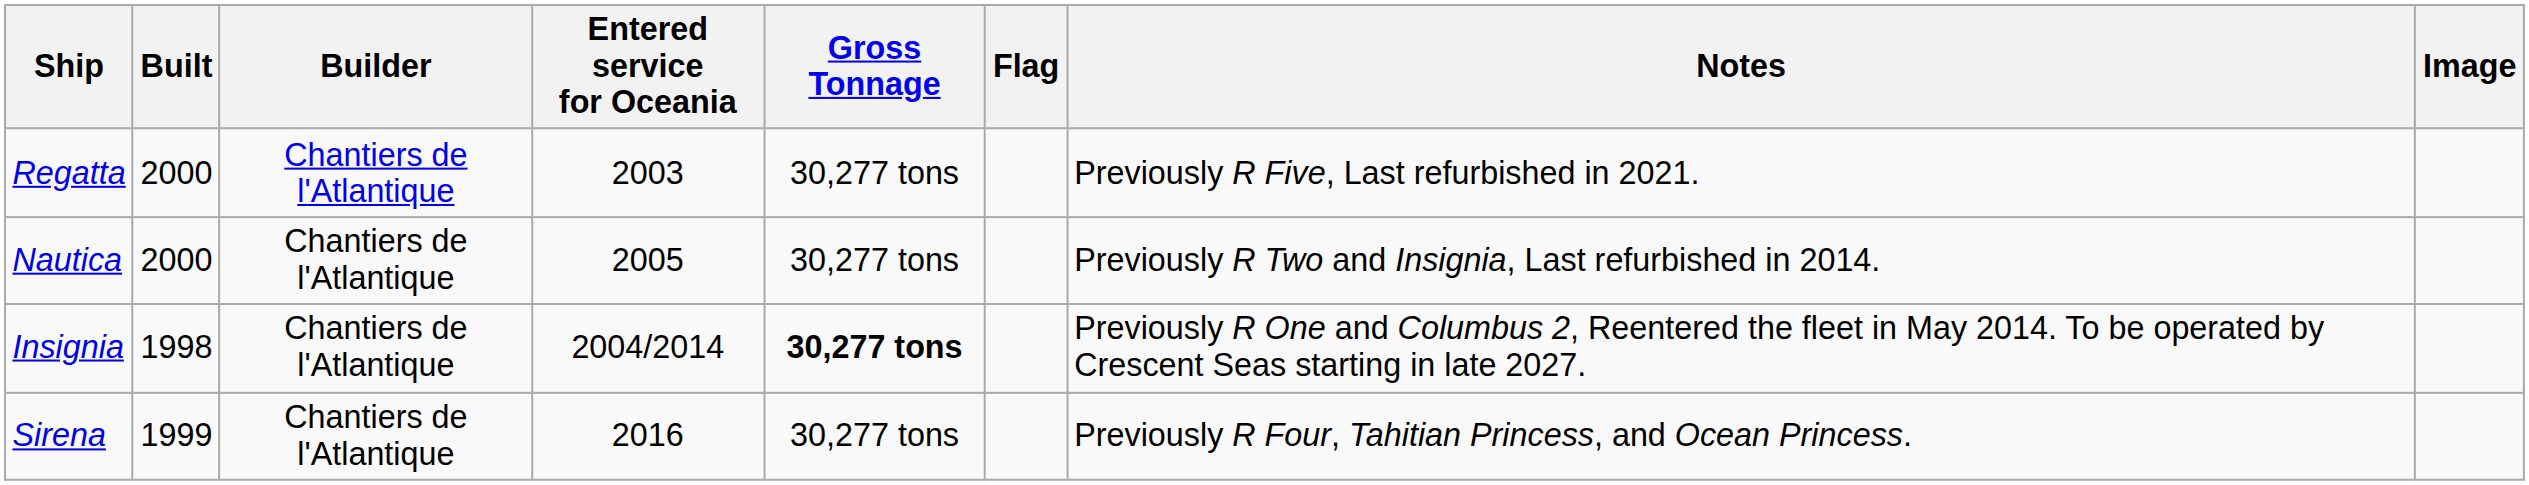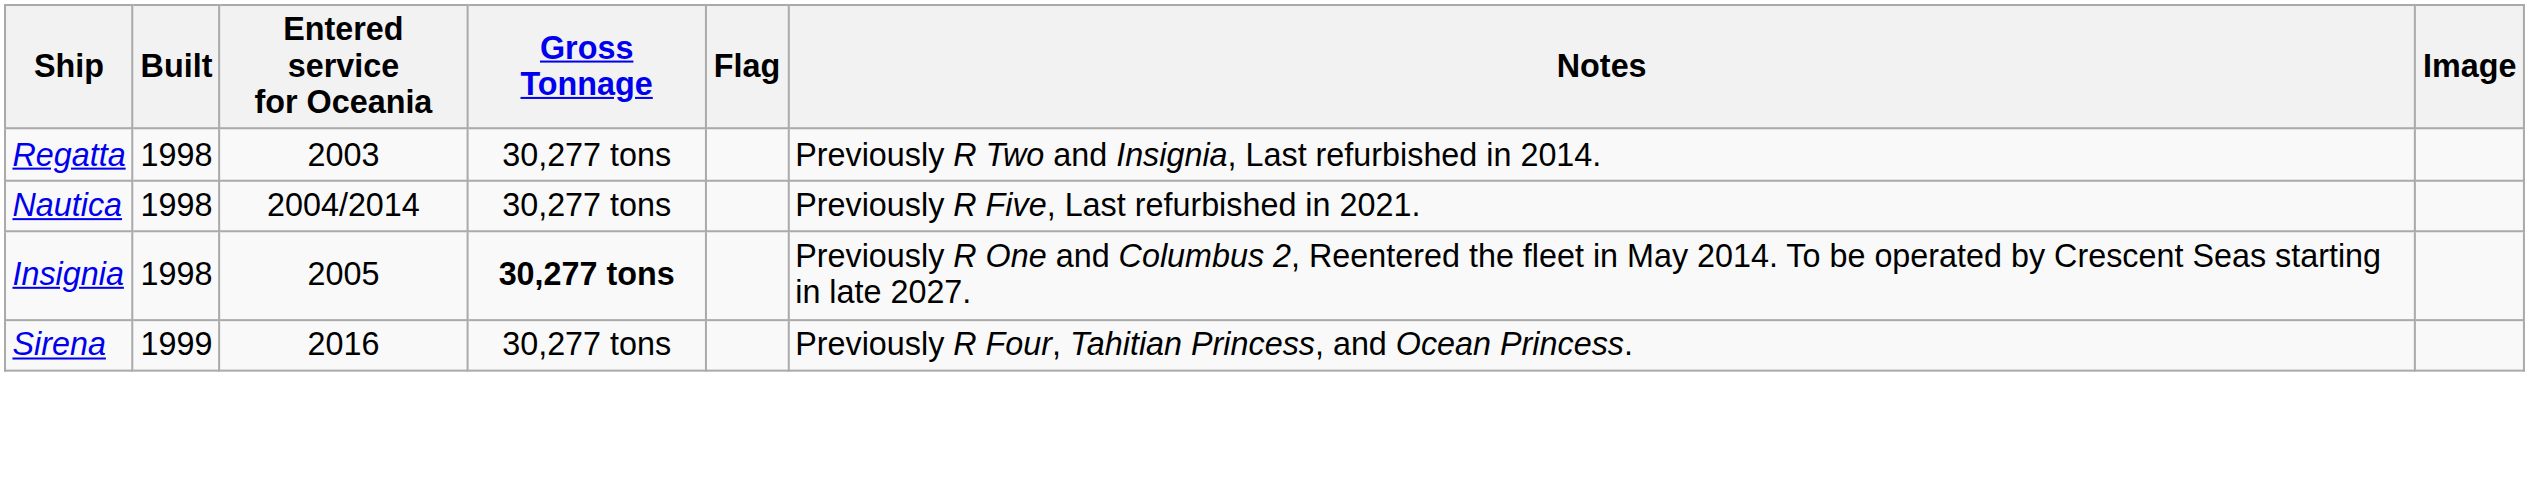- column: Builder | Chantiers de l'Atlantique | Chantiers de l'Atlantique | Chantiers de l'Atlantique | Chantiers de l'Atlantique
Regatta | Built: 2000 -> 1998
Regatta | Notes: Previously R Five, Last refurbished in 2021. -> Previously R Two and Insignia, Last refurbished in 2014.
Nautica | Built: 2000 -> 1998
Nautica | Entered service for Oceania: 2005 -> 2004/2014
Nautica | Notes: Previously R Two and Insignia, Last refurbished in 2014. -> Previously R Five, Last refurbished in 2021.
Insignia | Entered service for Oceania: 2004/2014 -> 2005
